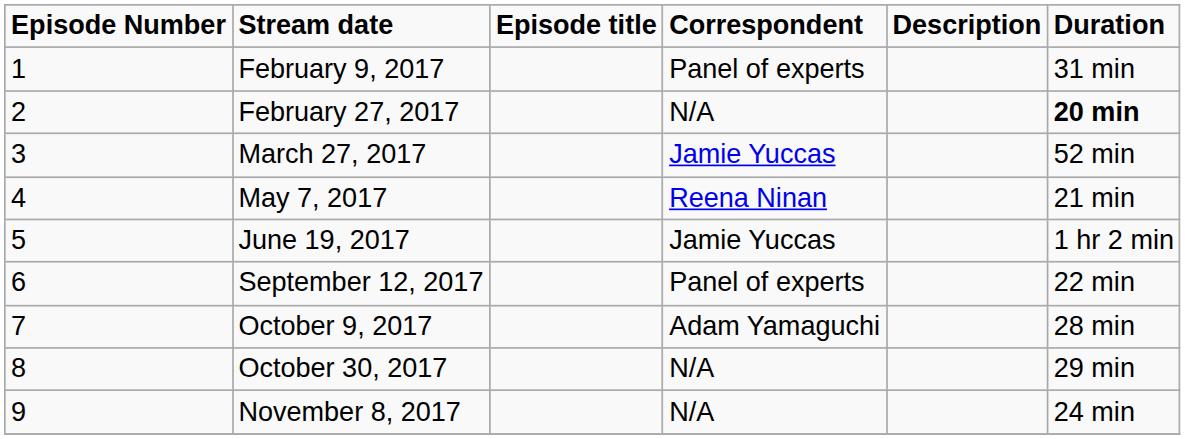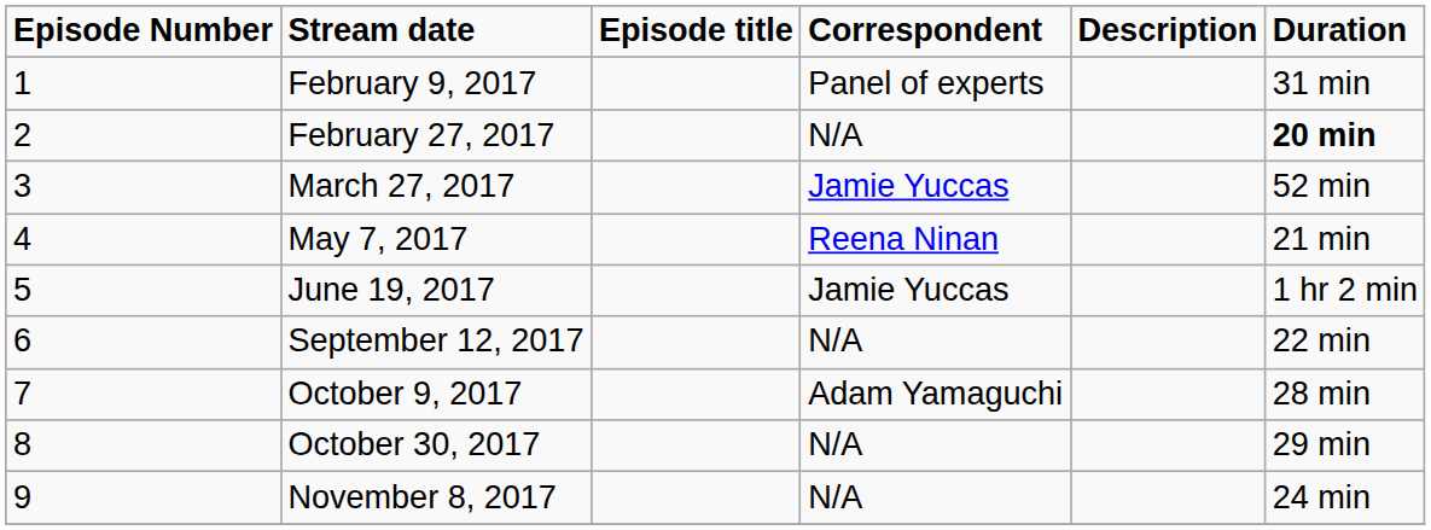September 12, 2017 | Correspondent: Panel of experts -> N/A
